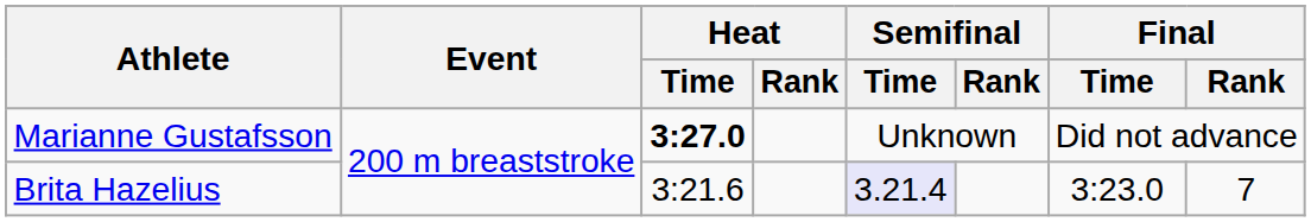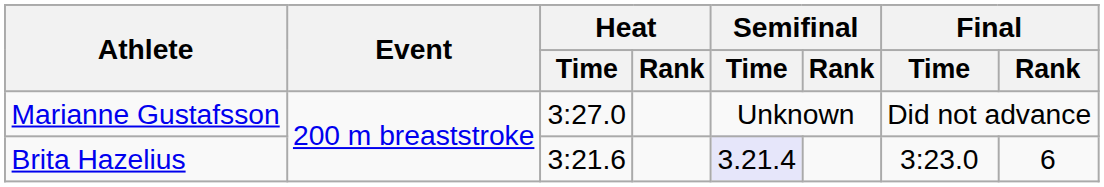Marianne Gustafsson | Heat / Time: bold -> normal
Brita Hazelius | Final / Rank: 7 -> 6
